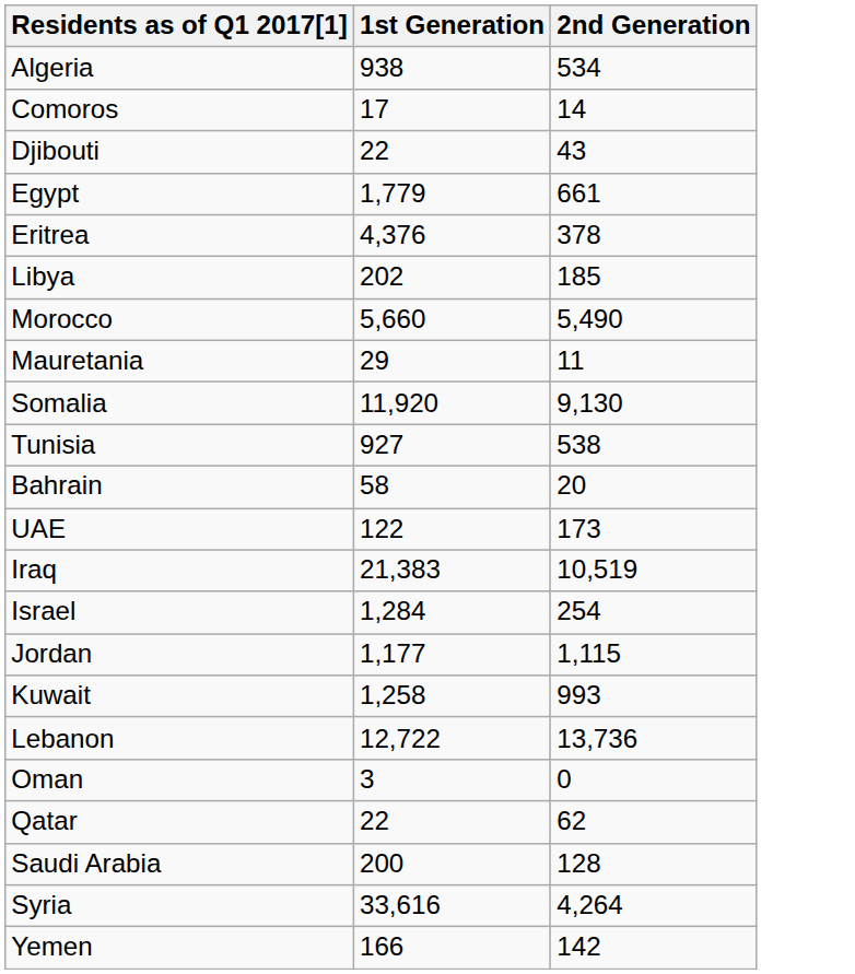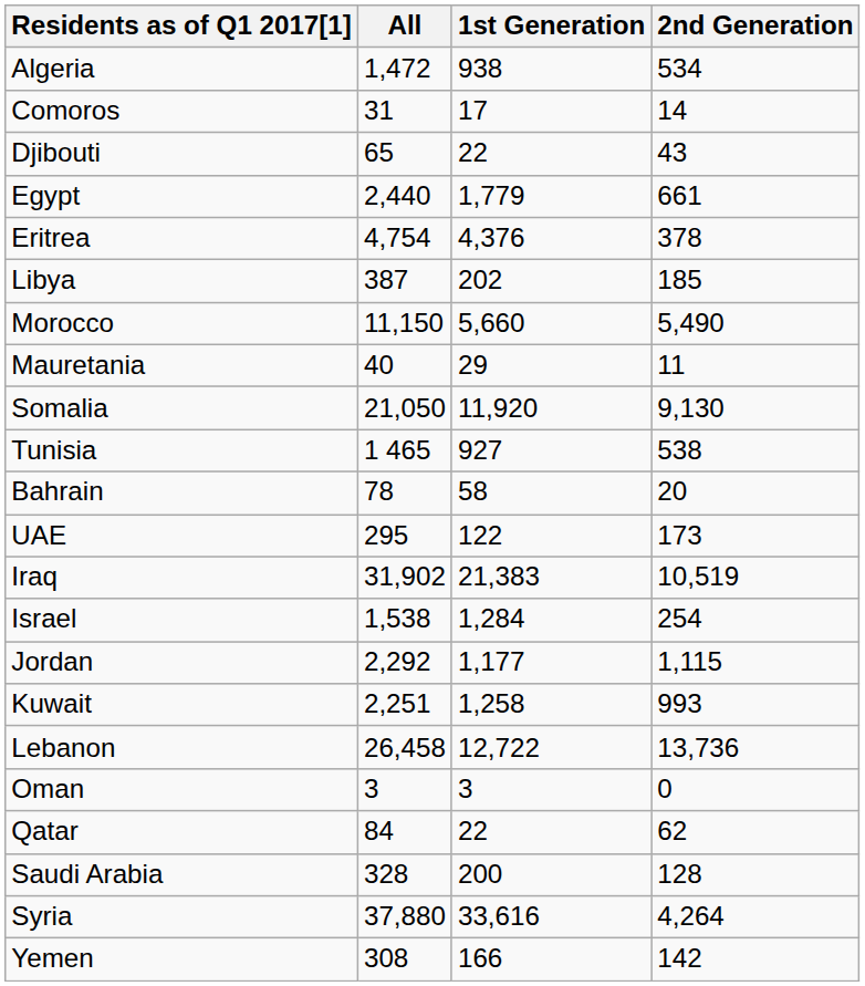+ column: All | 1,472 | 31 | 65 | 2,440 | 4,754 | 387 | 11,150 | 40 | 21,050 | 1 465 | 78 | 295 | 31,902 | 1,538 | 2,292 | 2,251 | 26,458 | 3 | 84 | 328 | 37,880 | 308
